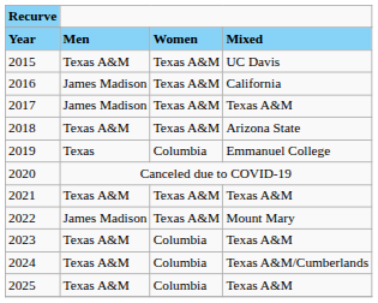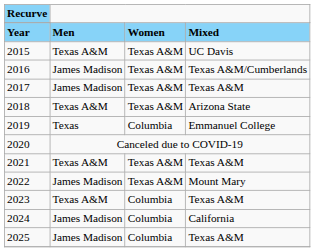2016 | column 4: California -> Texas A&M/Cumberlands
2024 | column 2: Texas A&M -> James Madison
2024 | column 4: Texas A&M/Cumberlands -> California
2025 | column 2: Texas A&M -> James Madison
